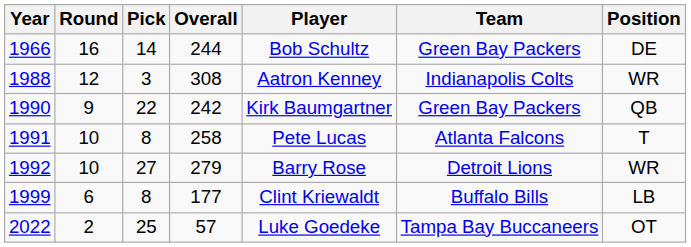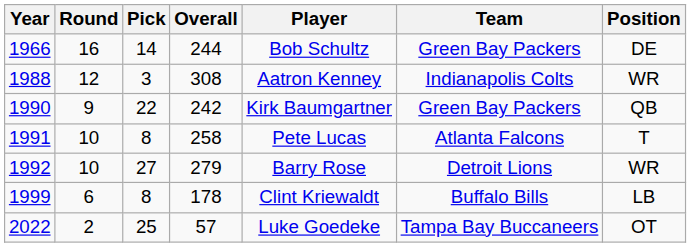1999 | Overall: 177 -> 178
